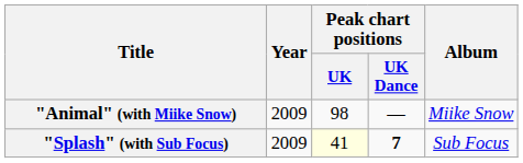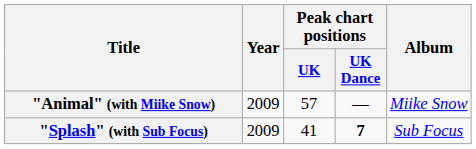"Animal" (with Miike Snow) | Peak chart positions / UK: 98 -> 57
"Splash" (with Sub Focus) | Peak chart positions / UK: lightyellow background -> no background
